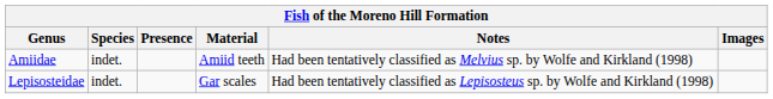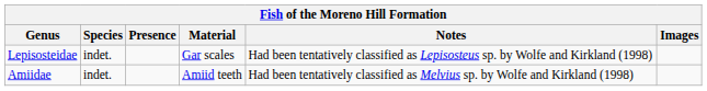rows swapped: Amiidae <-> Lepisosteidae
